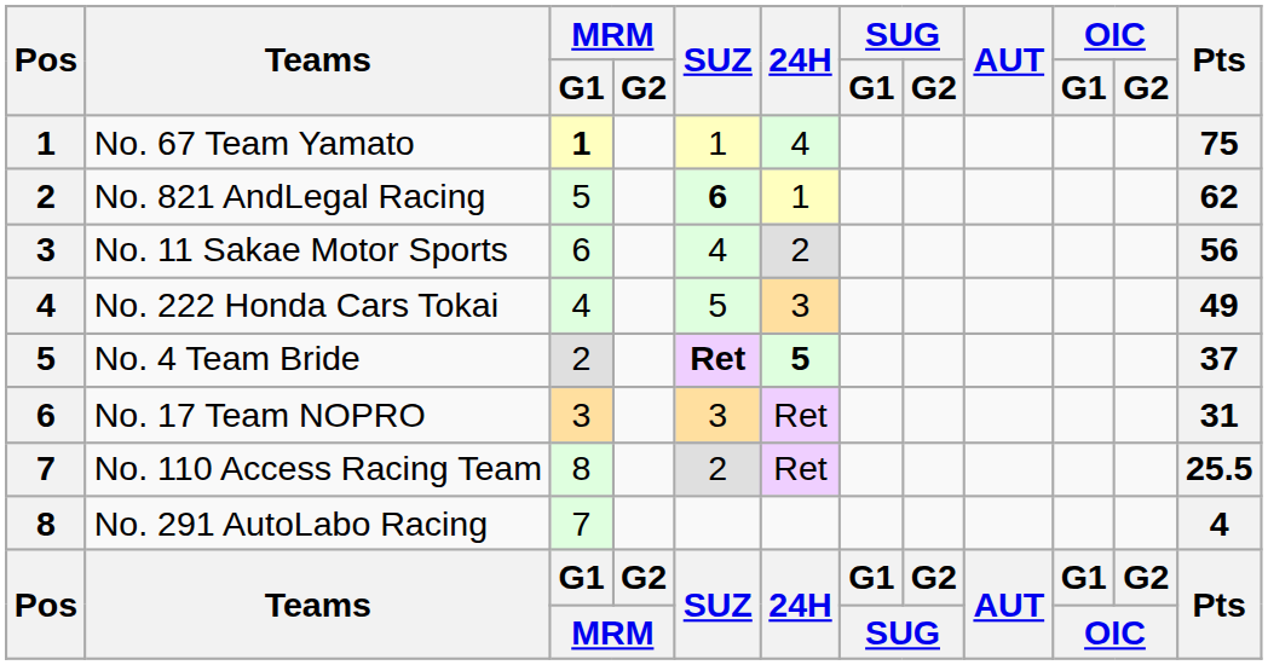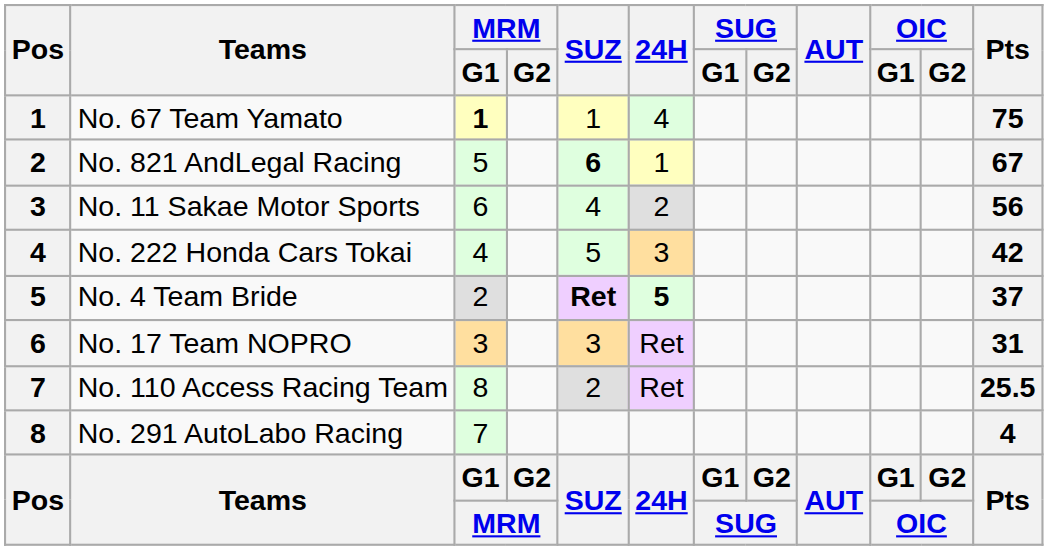No. 821 AndLegal Racing | Pts: 62 -> 67
No. 222 Honda Cars Tokai | Pts: 49 -> 42
